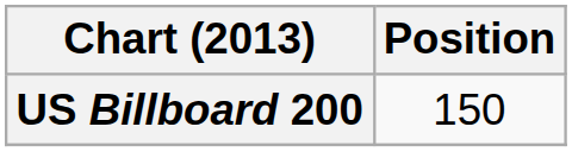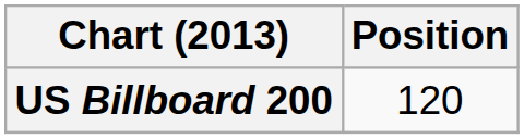US Billboard 200 | Position: 150 -> 120
